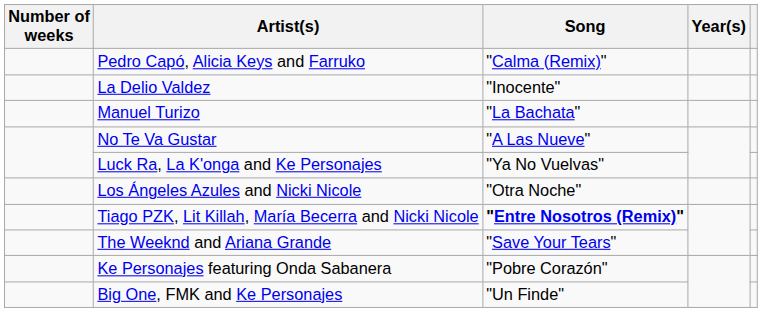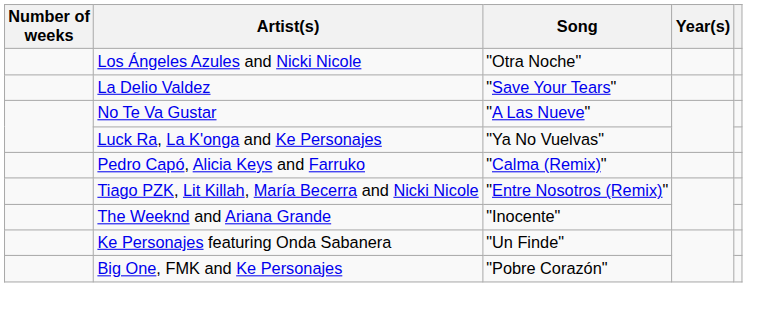rows swapped: Los Ángeles Azules and Nicki Nicole <-> Pedro Capó, Alicia Keys and Farruko
La Delio Valdez | Song: "Inocente" -> "Save Your Tears"
- row: Manuel Turizo | "La Bachata"
Tiago PZK, Lit Killah, María Becerra and Nicki Nicole | Song: bold -> normal
The Weeknd and Ariana Grande | Song: "Save Your Tears" -> "Inocente"
Ke Personajes featuring Onda Sabanera | Song: "Pobre Corazón" -> "Un Finde"
Big One, FMK and Ke Personajes | Song: "Un Finde" -> "Pobre Corazón"
